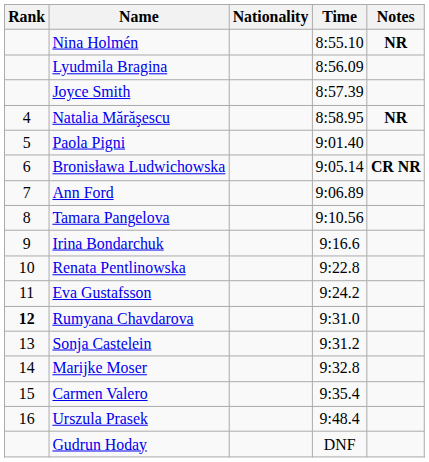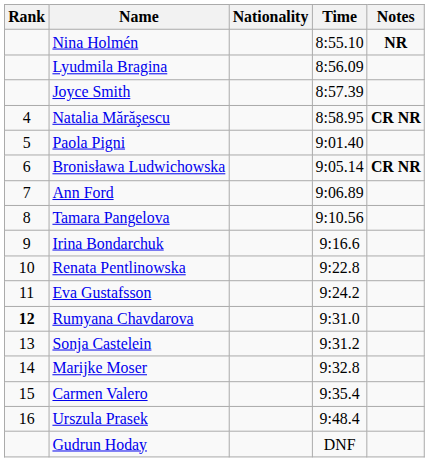Natalia Mărăşescu | Notes: NR -> CR NR
